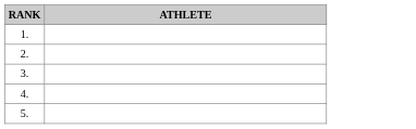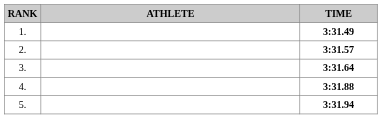+ column: TIME | 3:31.49 | 3:31.57 | 3:31.64 | 3:31.88 | 3:31.94
